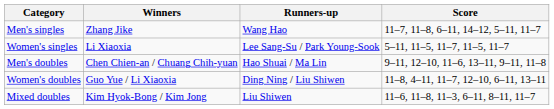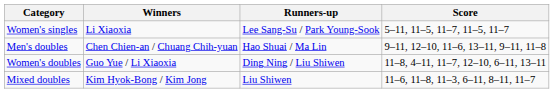- row: Men's singles | Zhang Jike | Wang Hao | 11–7, 11–8, 6–11, 14–12, 5–11, 11–7
